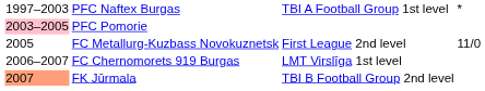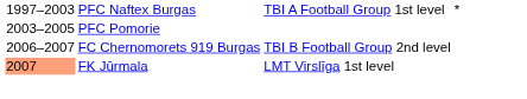PFC Pomorie | column 1: pink background -> no background
- row: 2005 | FC Metallurg-Kuzbass Novokuznetsk | First League 2nd level | 11/0
FC Chernomorets 919 Burgas | column 3: LMT Virslīga 1st level -> TBI B Football Group 2nd level
FK Jūrmala | column 3: TBI B Football Group 2nd level -> LMT Virslīga 1st level
